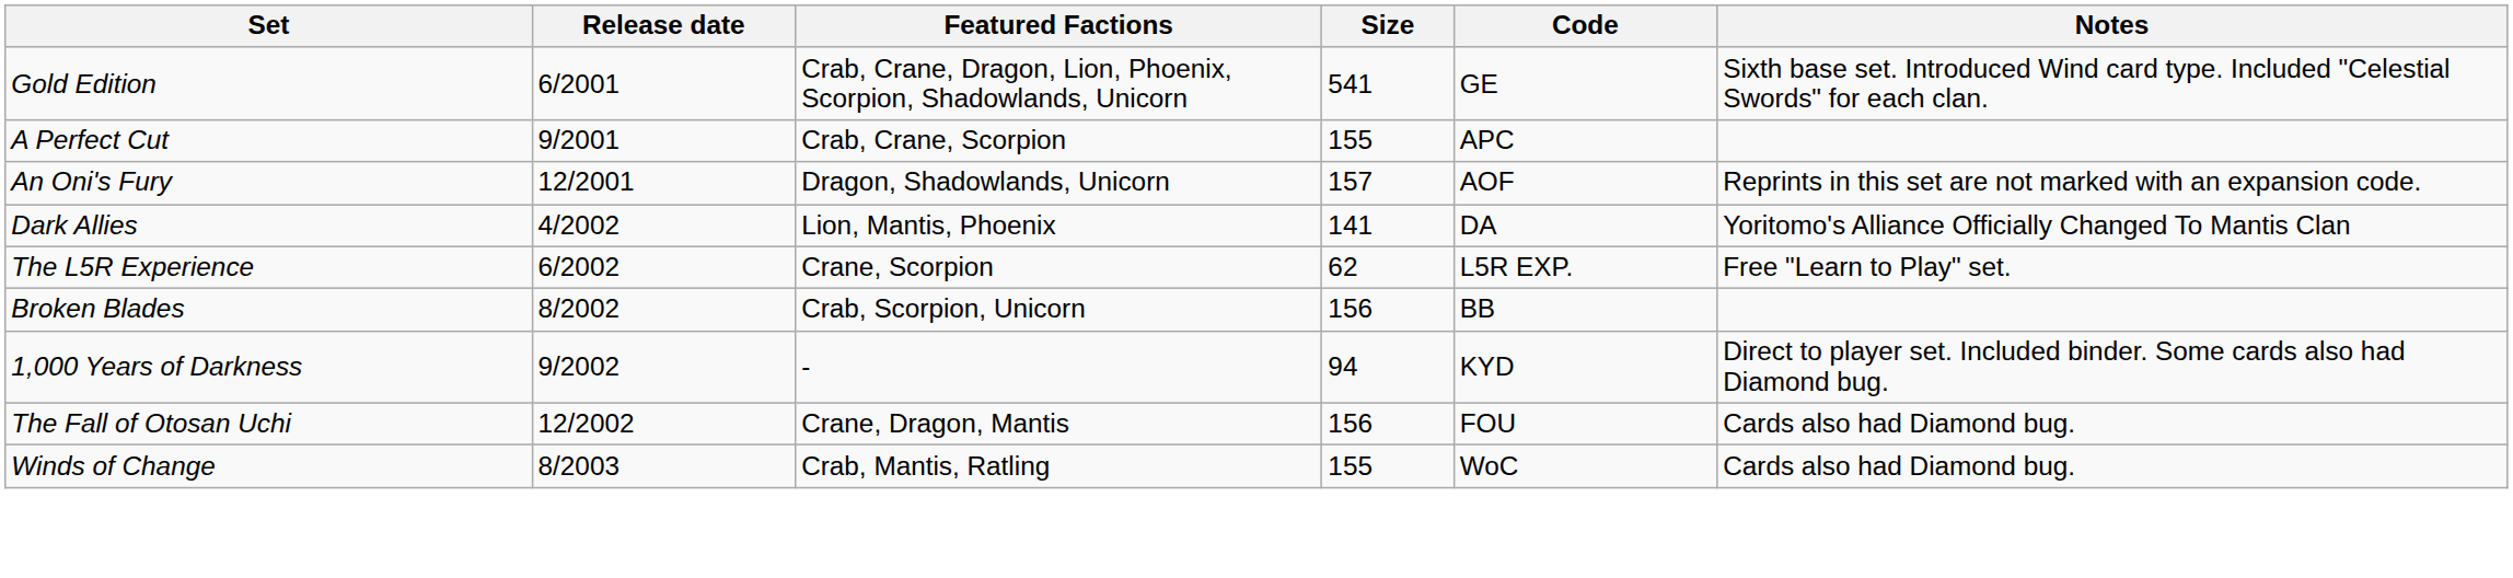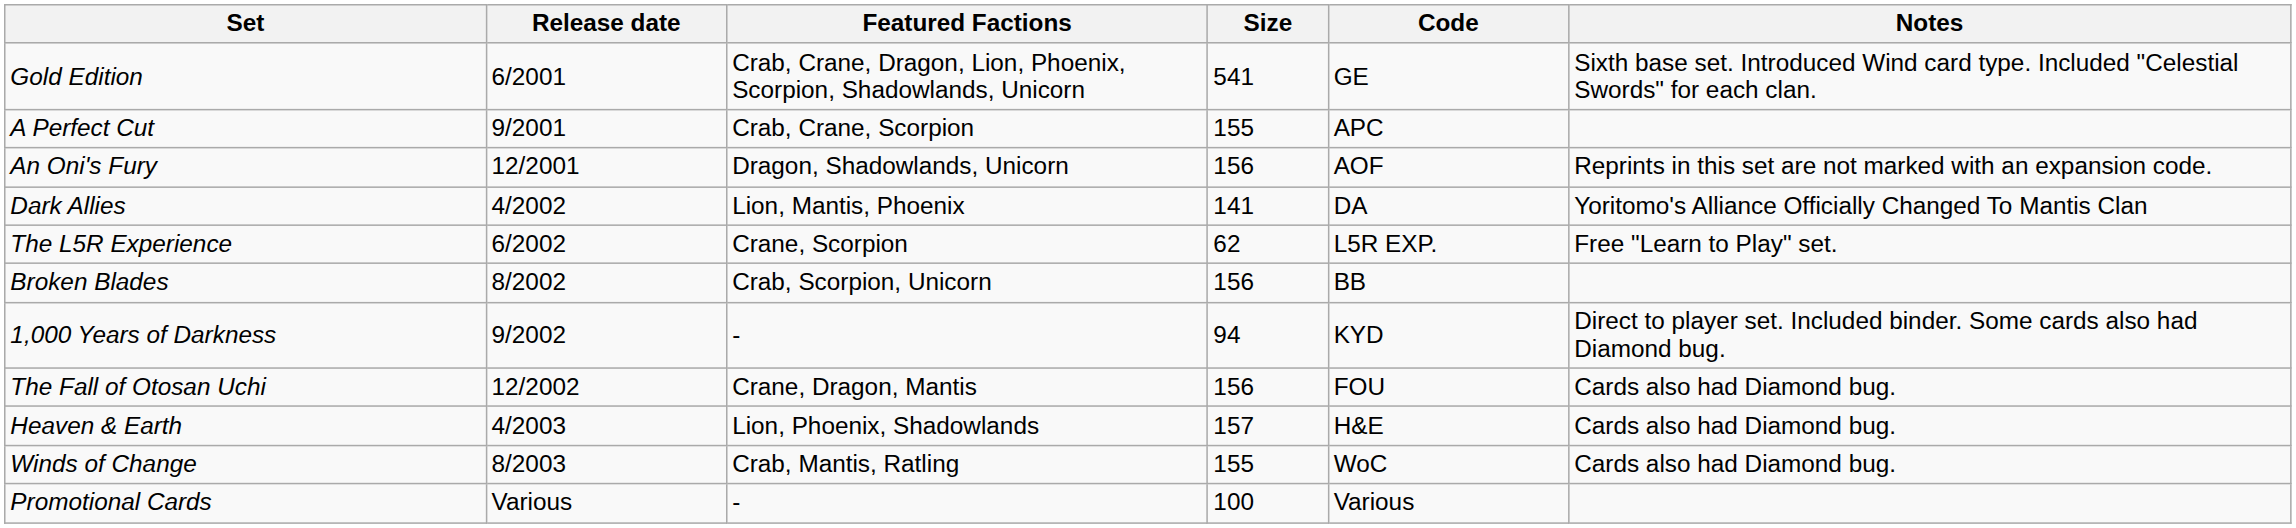An Oni's Fury | Size: 157 -> 156
+ row: Heaven & Earth | 4/2003 | Lion, Phoenix, Shadowlands | 157 | H&E | Cards also had Diamond bug.
+ row: Promotional Cards | Various | - | 100 | Various
